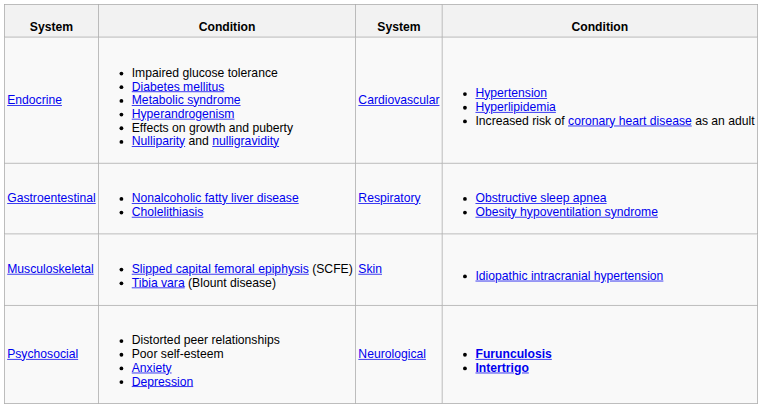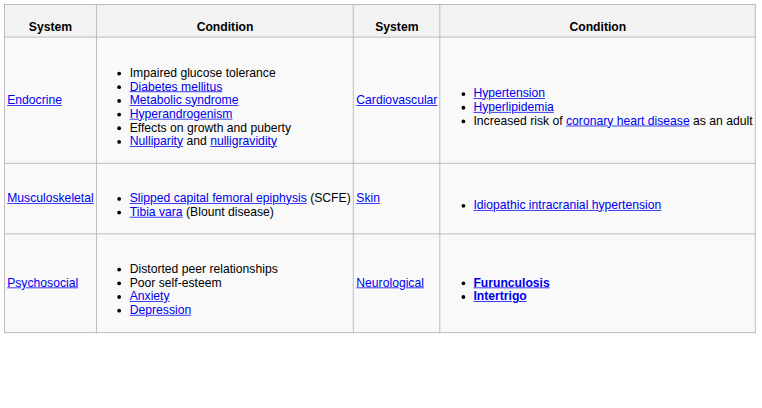- row: Gastroentestinal | Nonalcoholic fatty liver disease Cholelithiasis | Respiratory | Obstructive sleep apnea Obesity hypoventilation syndrome
